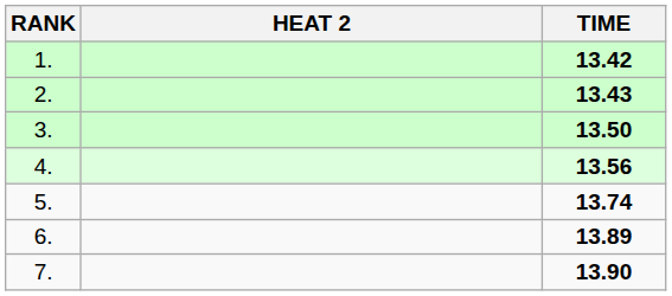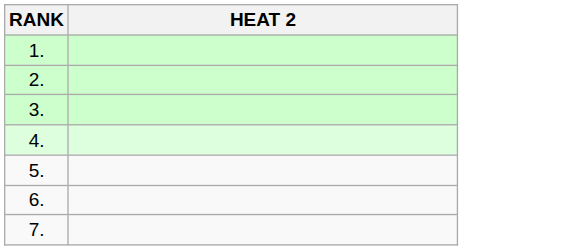- column: TIME | 13.42 | 13.43 | 13.50 | 13.56 | 13.74 | 13.89 | 13.90
